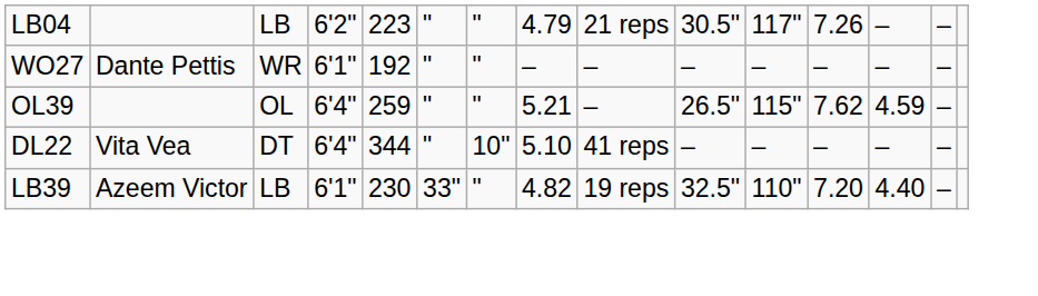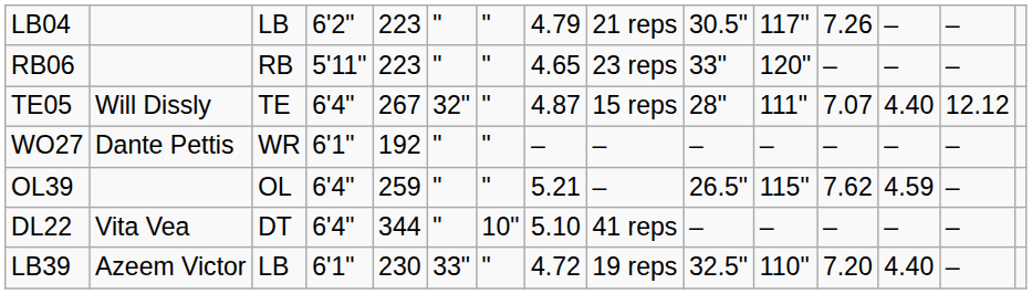+ row: RB06 | RB | 5'11" | 223 | " | " | 4.65 | 23 reps | 33" | 120" | – | – | –
+ row: TE05 | Will Dissly | TE | 6'4" | 267 | 32" | " | 4.87 | 15 reps | 28" | 111" | 7.07 | 4.40 | 12.12
LB39 | column 8: 4.82 -> 4.72
